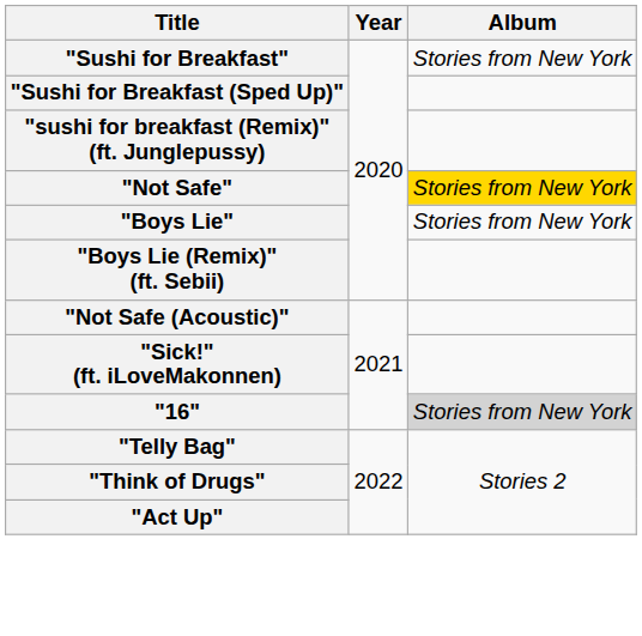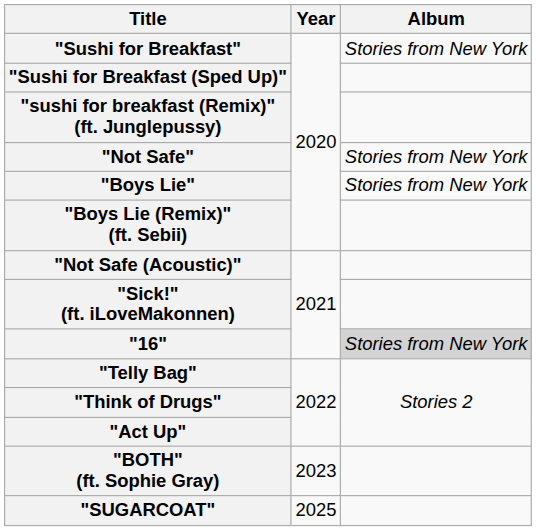"Not Safe" | Album: gold background -> no background
+ row: "BOTH" (ft. Sophie Gray) | 2023
+ row: "SUGARCOAT" | 2025
